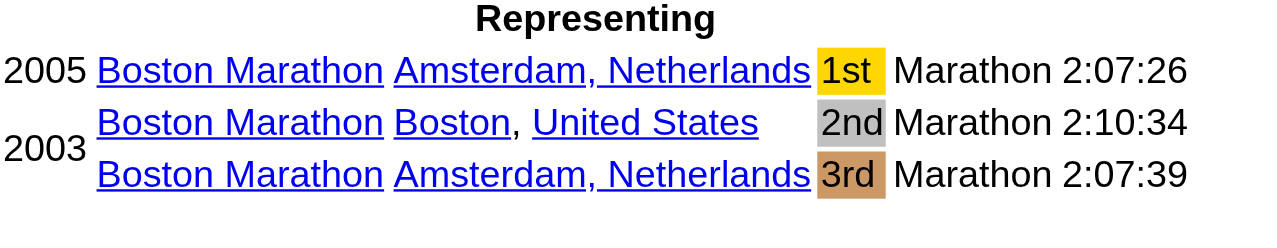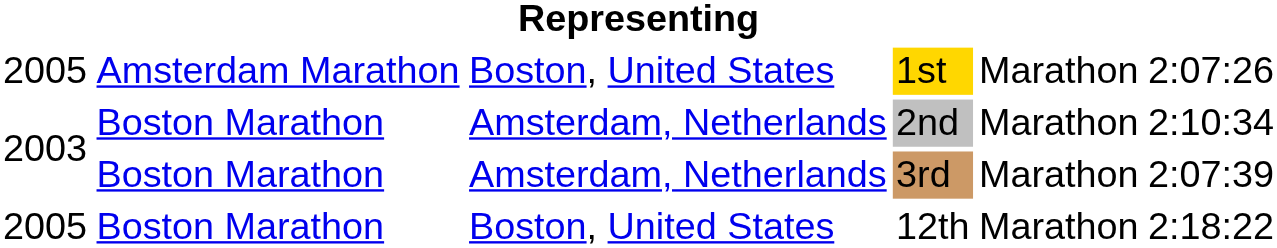1st | column 2: Boston Marathon -> Amsterdam Marathon
1st | column 3: Amsterdam, Netherlands -> Boston, United States
2nd | column 3: Boston, United States -> Amsterdam, Netherlands
+ row: 2005 | Boston Marathon | Boston, United States | 12th | Marathon | 2:18:22
